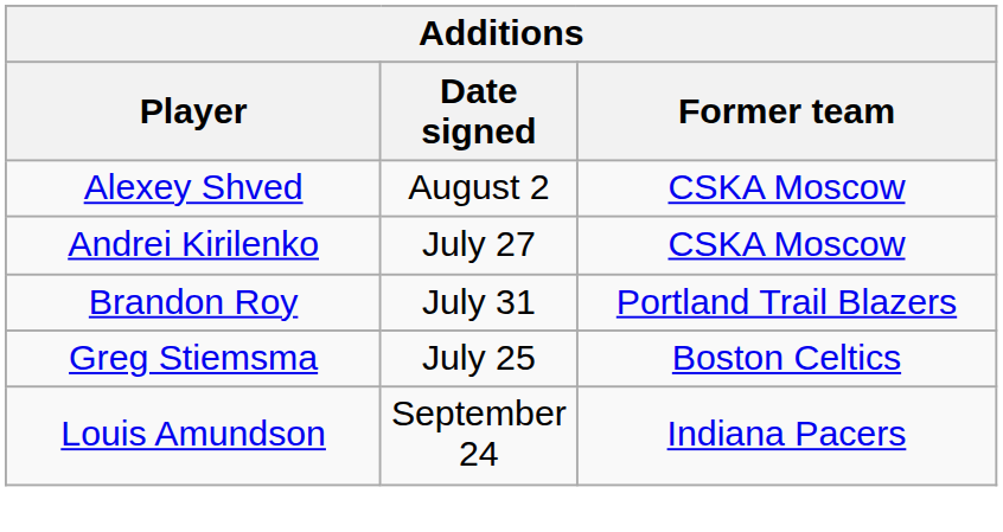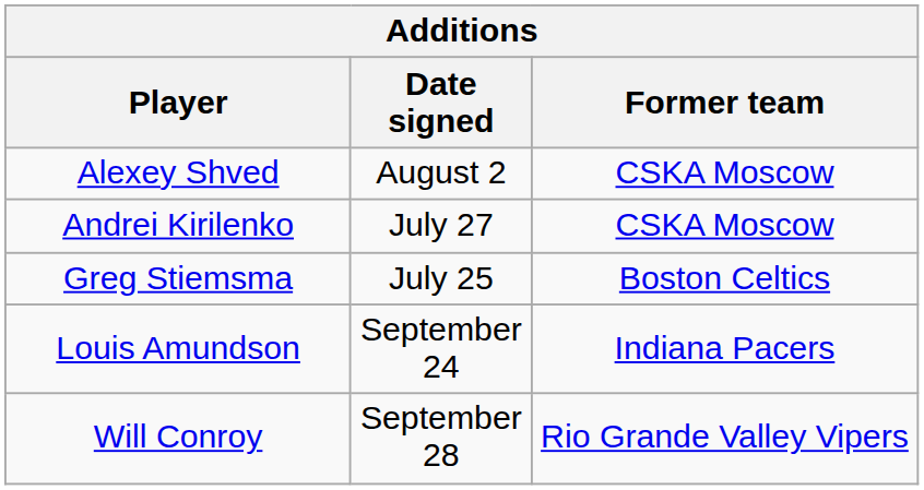- row: Brandon Roy | July 31 | Portland Trail Blazers
+ row: Will Conroy | September 28 | Rio Grande Valley Vipers
